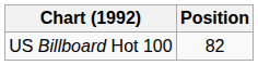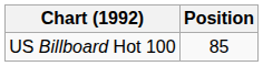US Billboard Hot 100 | Position: 82 -> 85
